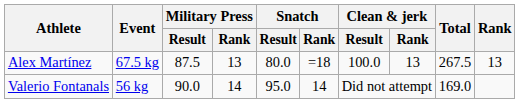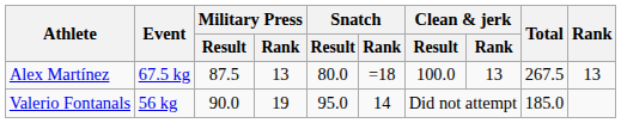Valerio Fontanals | Military Press / Rank: 14 -> 19
Valerio Fontanals | Total: 169.0 -> 185.0
